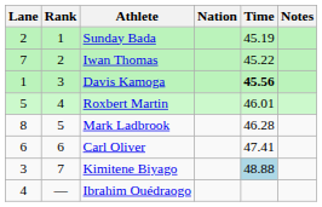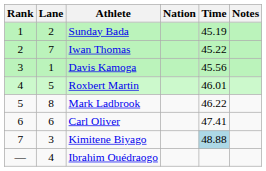columns swapped: Rank <-> Lane
Davis Kamoga | Time: bold -> normal
Mark Ladbrook | Time: 46.28 -> 46.22
